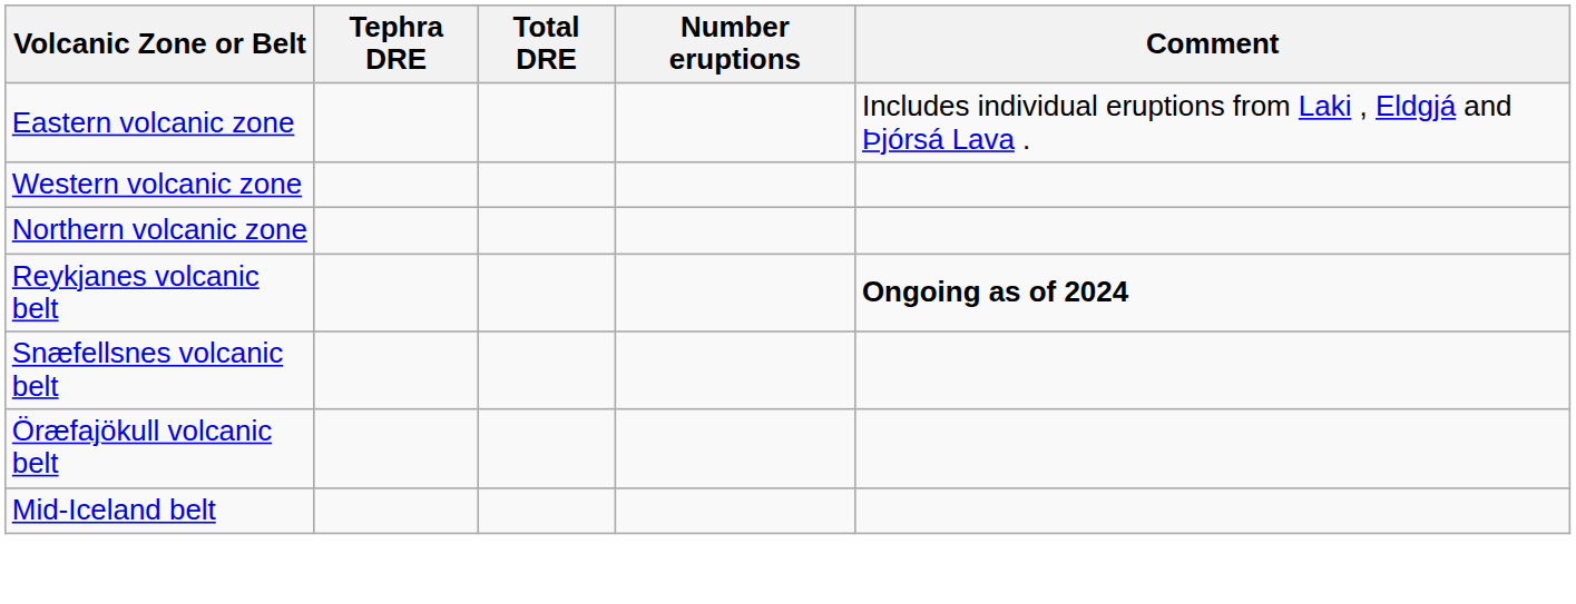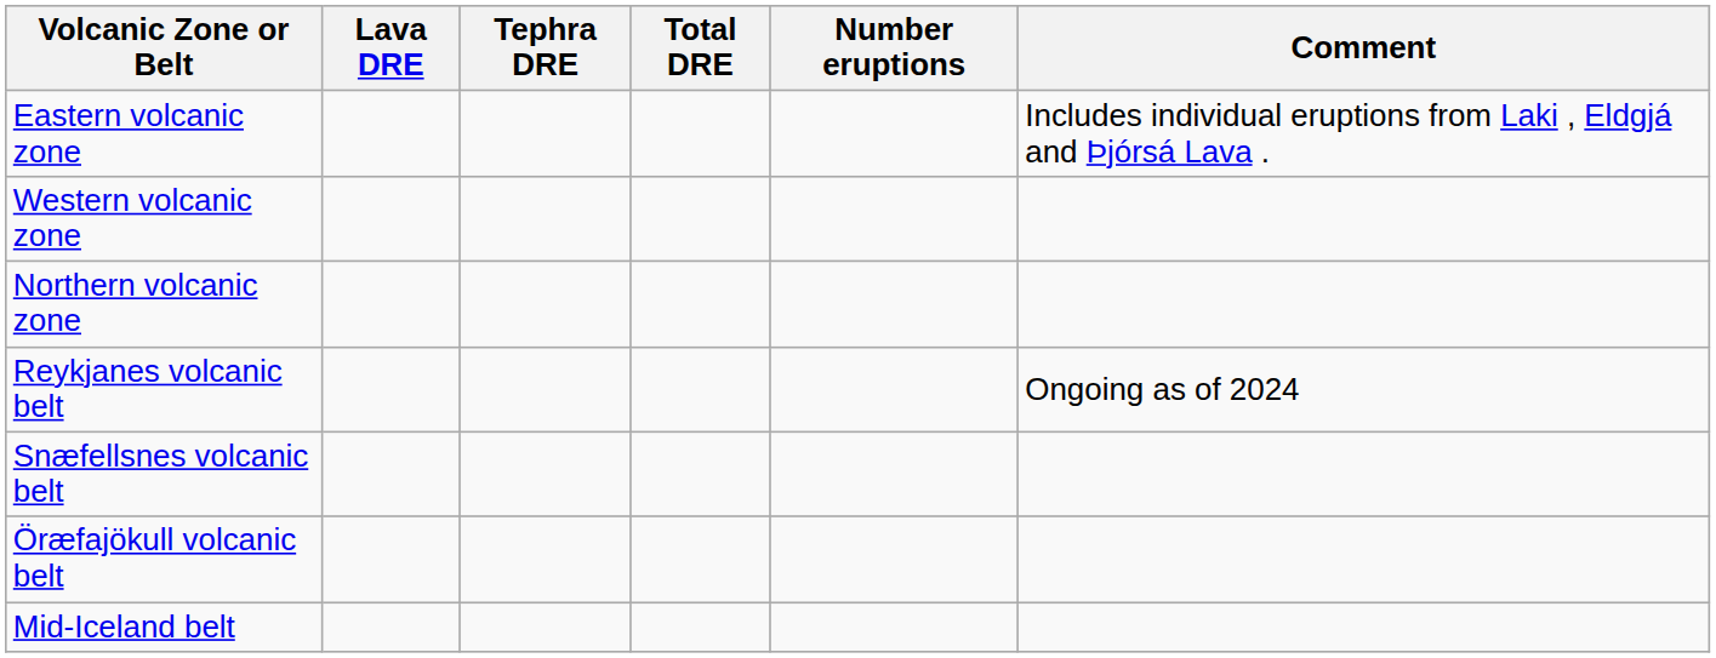+ column: Lava DRE
Reykjanes volcanic belt | Comment: bold -> normal
